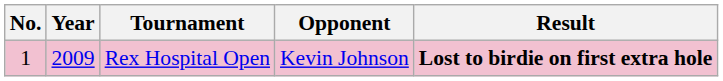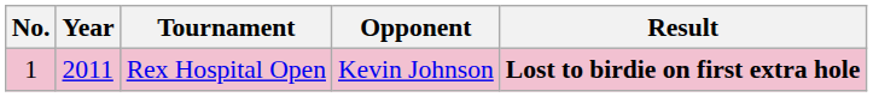Rex Hospital Open | Year: 2009 -> 2011
